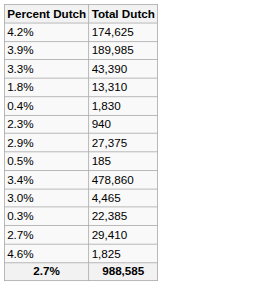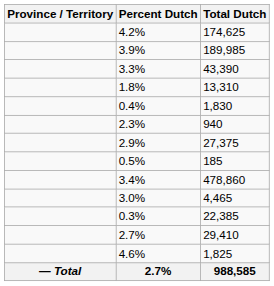+ column: Province / Territory | — Total
